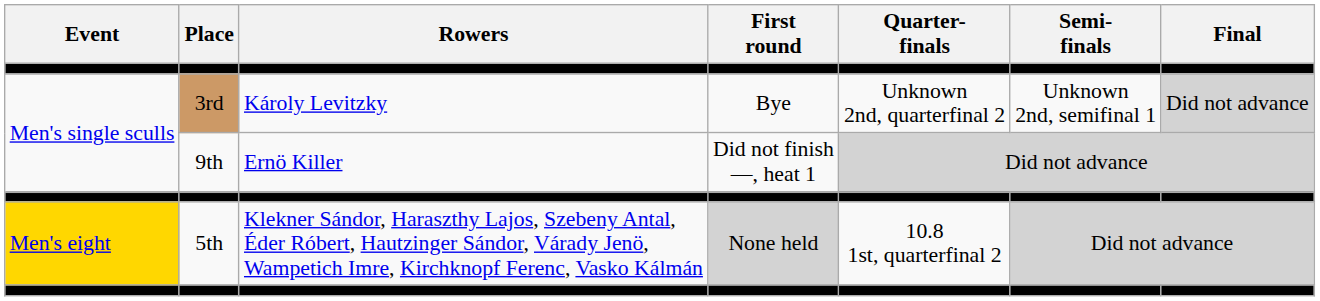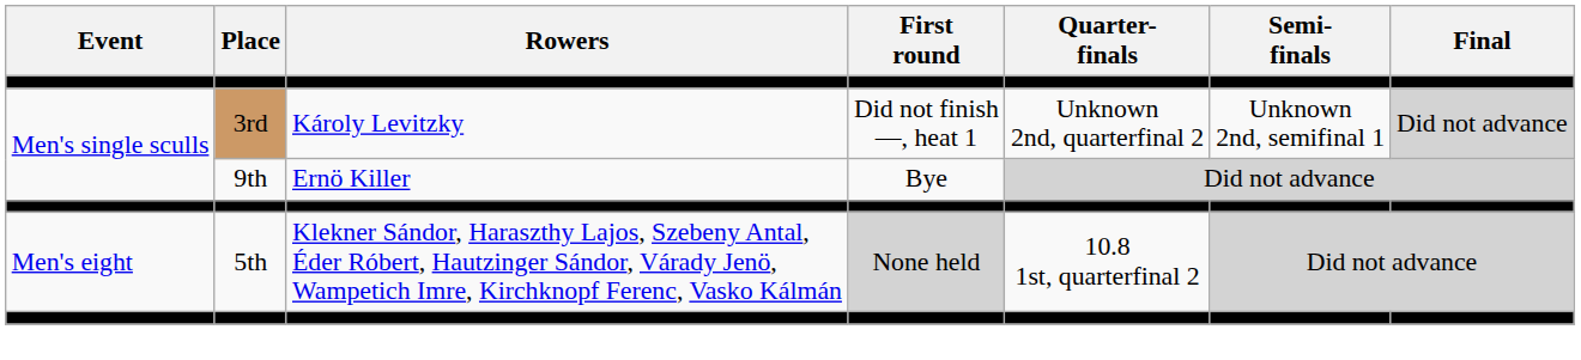3rd | First round: Bye -> Did not finish —, heat 1
9th | First round: Did not finish —, heat 1 -> Bye
5th | Event: gold background -> no background
